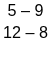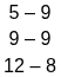+ row: 9 – 9
